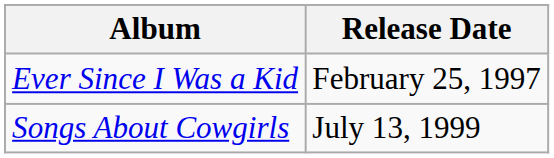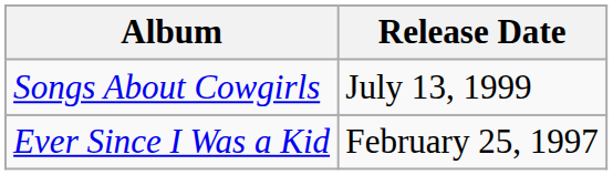rows swapped: Ever Since I Was a Kid <-> Songs About Cowgirls
